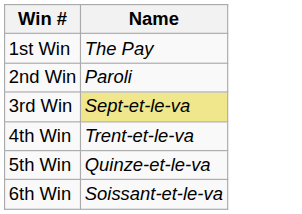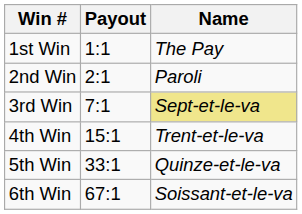+ column: Payout | 1:1 | 2:1 | 7:1 | 15:1 | 33:1 | 67:1
